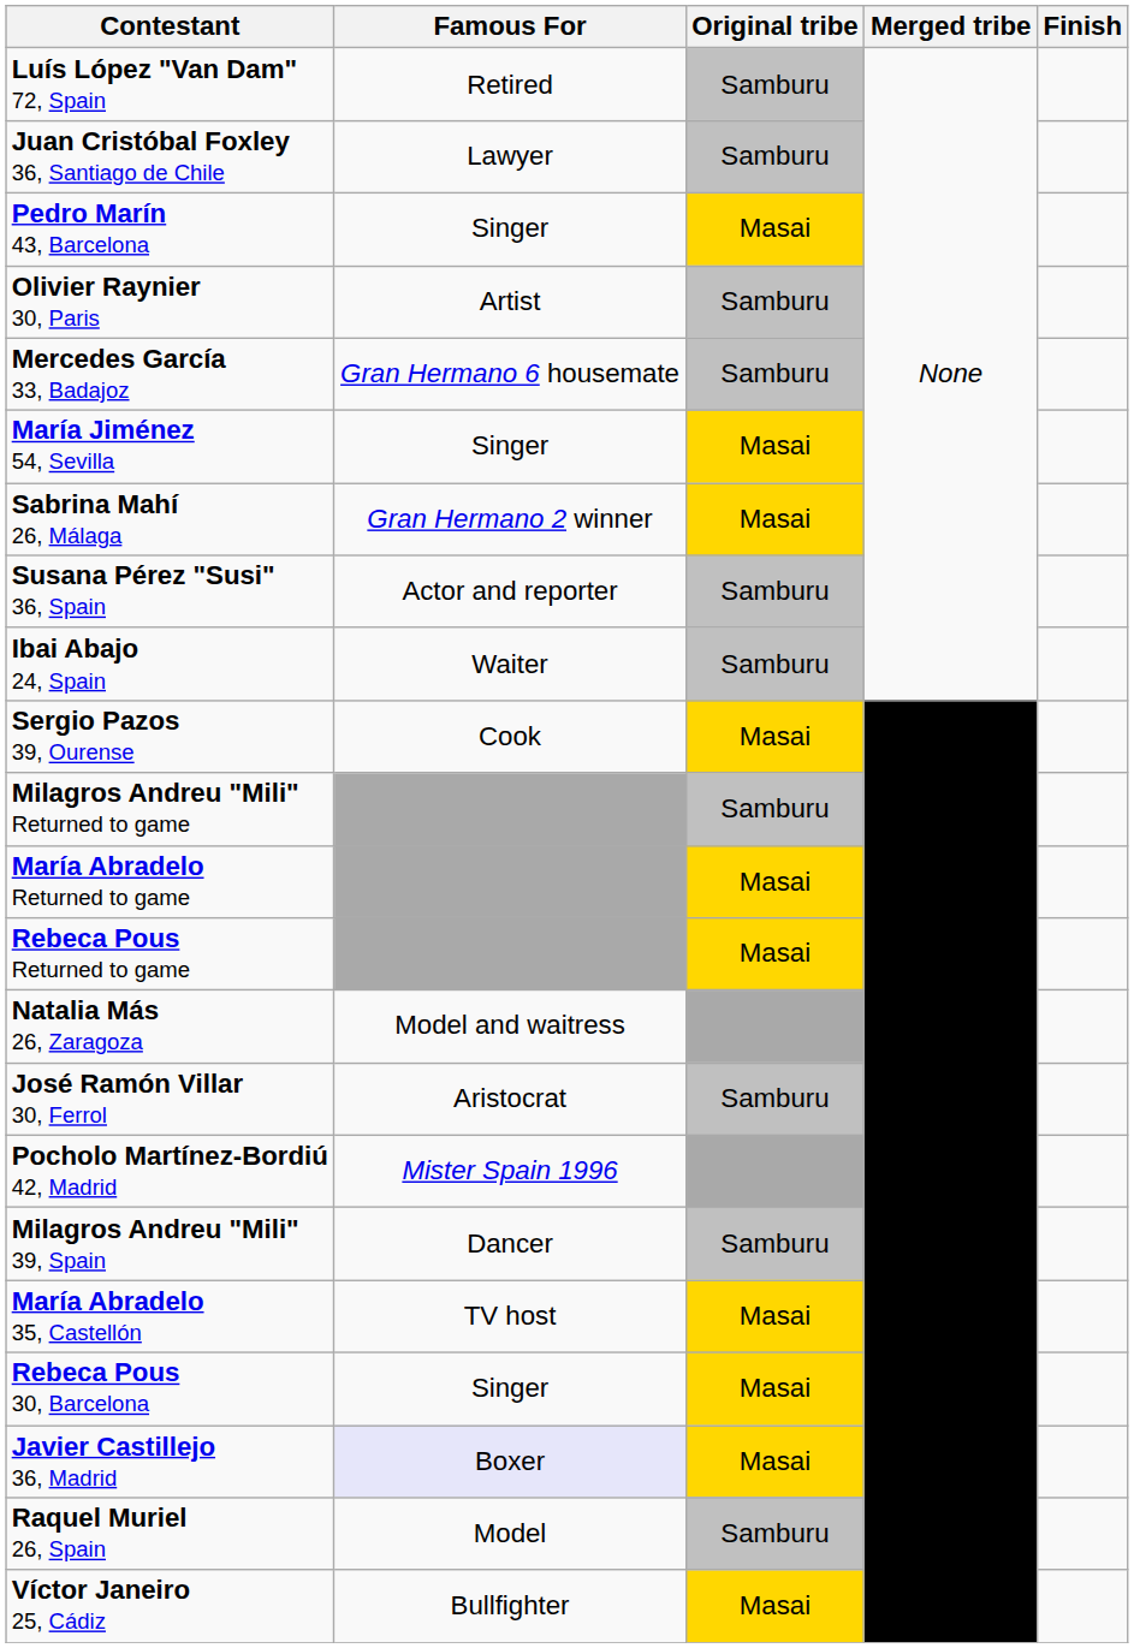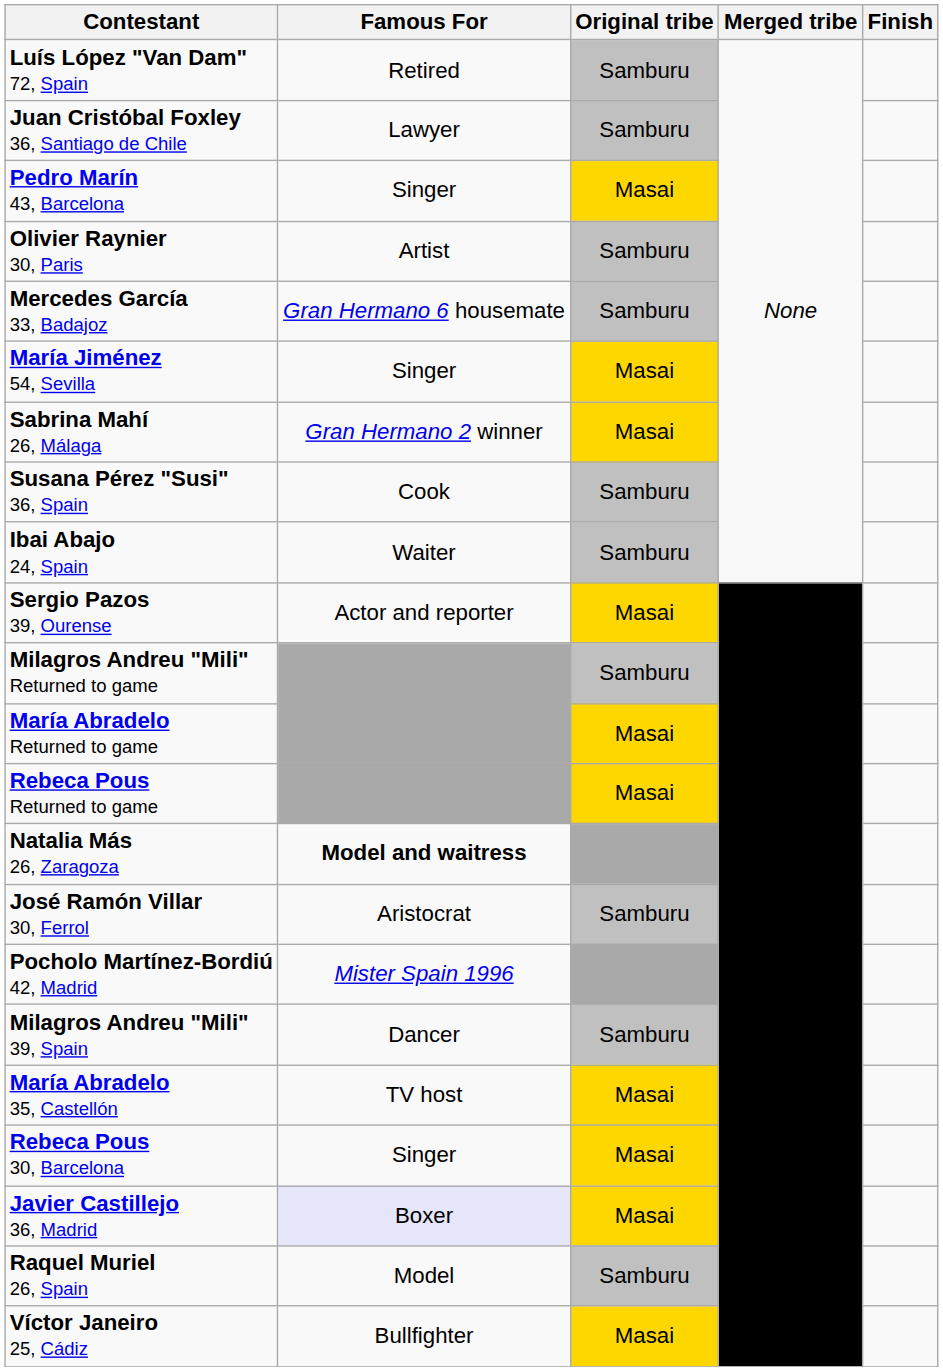Susana Pérez "Susi" 36, Spain | Famous For: Actor and reporter -> Cook
Sergio Pazos 39, Ourense | Famous For: Cook -> Actor and reporter
Natalia Más 26, Zaragoza | Famous For: normal -> bold
